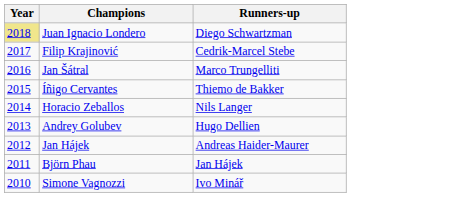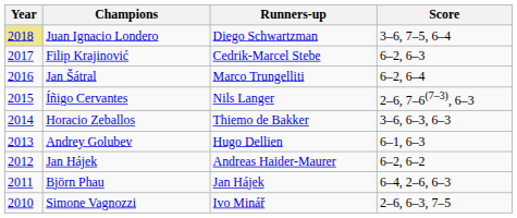+ column: Score | 3–6, 7–5, 6–4 | 6–2, 6–3 | 6–2, 6–4 | 2–6, 7–6(7–3), 6–3 | 3–6, 6–3, 6–3 | 6–1, 6–3 | 6–2, 6–2 | 6–4, 2–6, 6–3 | 2–6, 6–3, 7–5
Íñigo Cervantes | Runners-up: Thiemo de Bakker -> Nils Langer
Horacio Zeballos | Runners-up: Nils Langer -> Thiemo de Bakker
